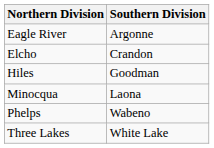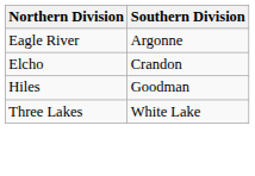- row: Minocqua | Laona
- row: Phelps | Wabeno
